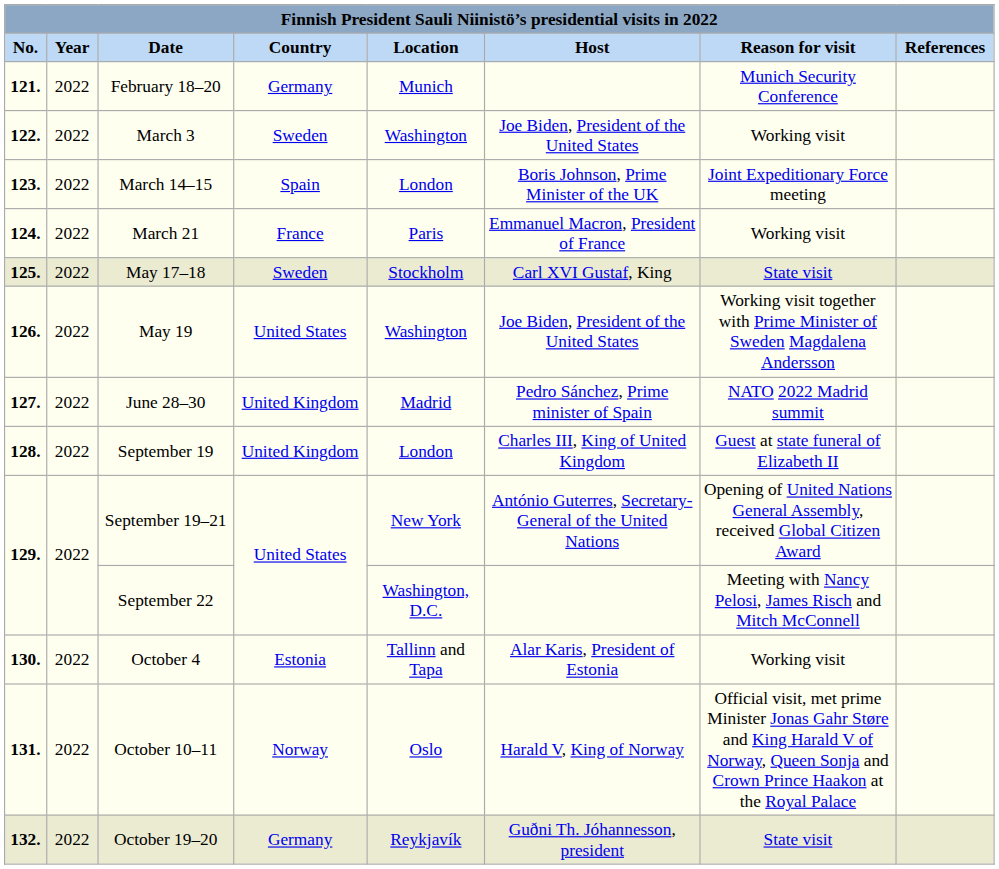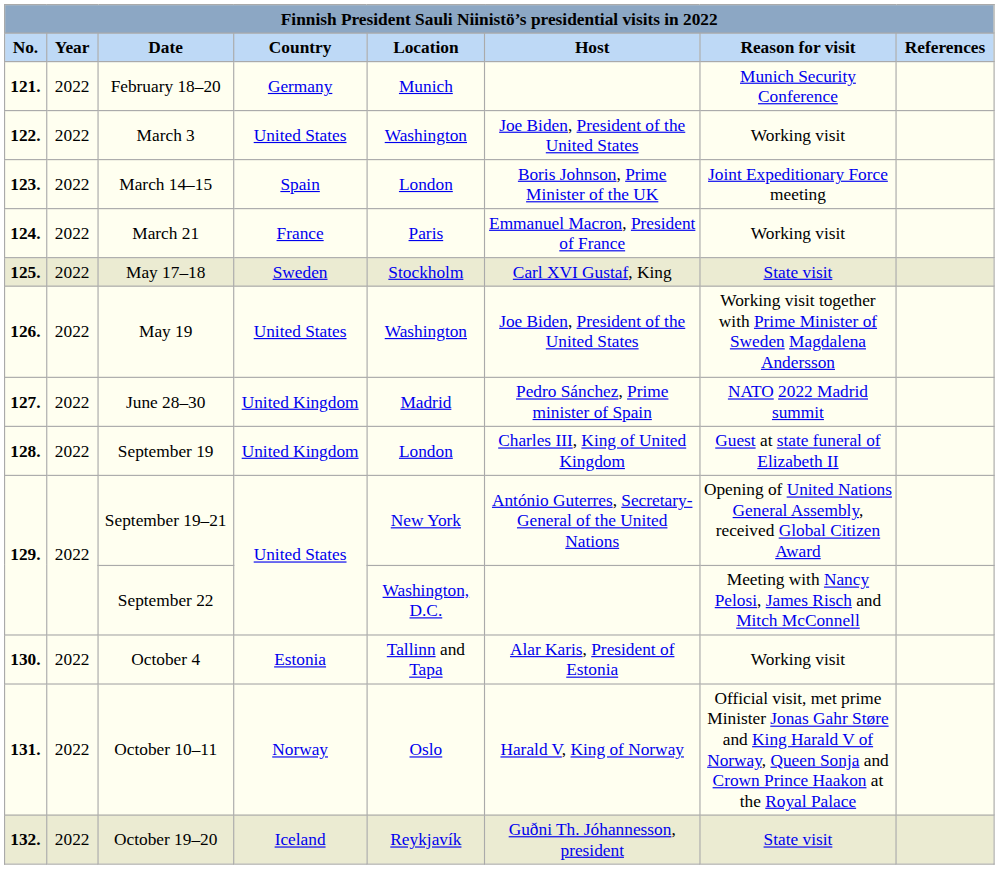March 3 | Country: Sweden -> United States
October 19–20 | Country: Germany -> Iceland
